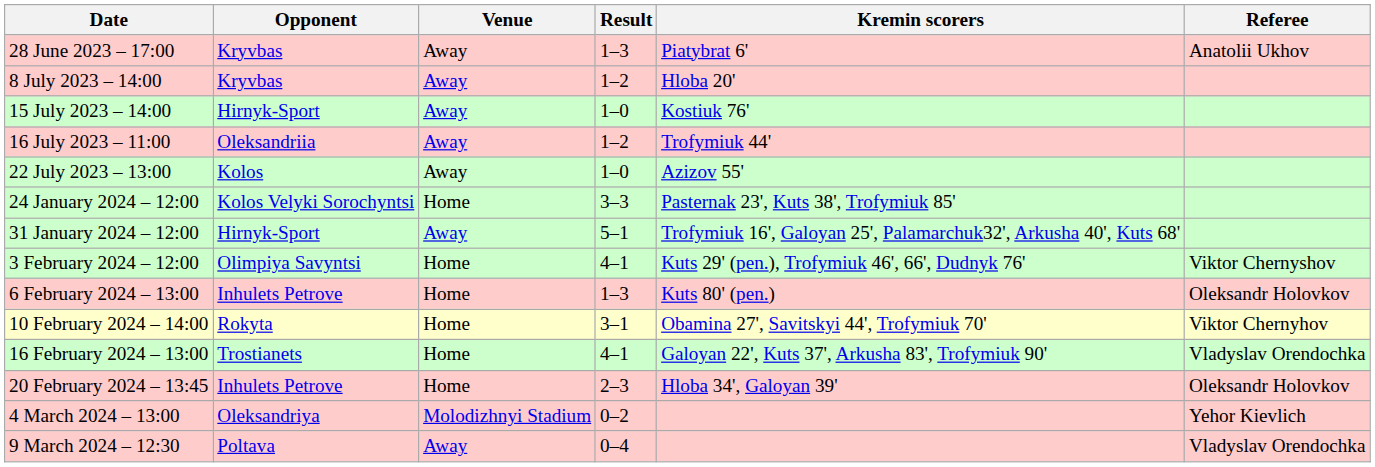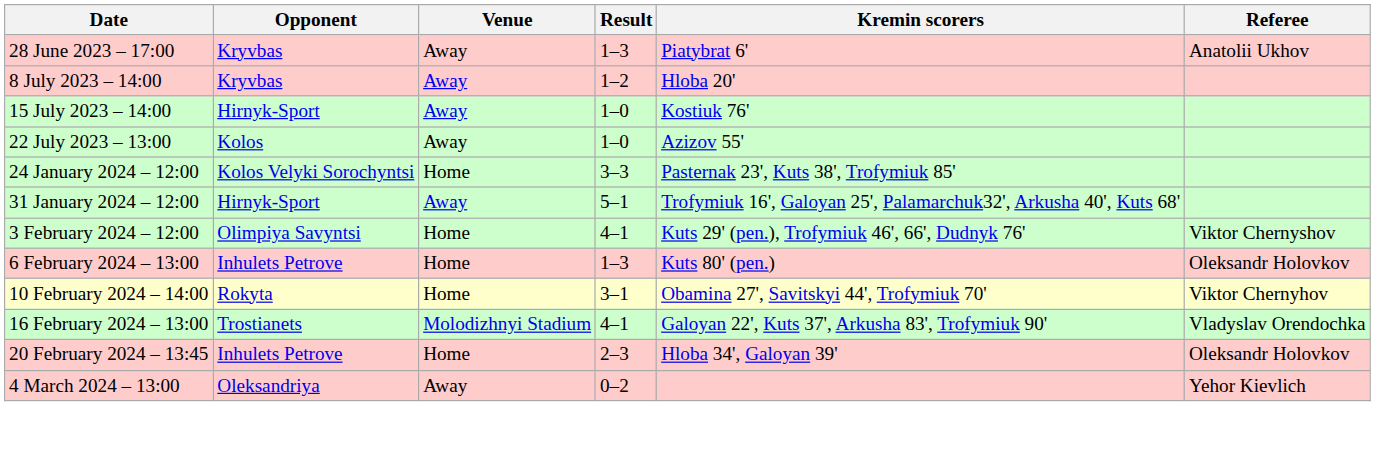- row: 16 July 2023 – 11:00 | Oleksandriia | Away | 1–2 | Trofymiuk 44'
16 February 2024 – 13:00 | Venue: Home -> Molodizhnyi Stadium
4 March 2024 – 13:00 | Venue: Molodizhnyi Stadium -> Away
- row: 9 March 2024 – 12:30 | Poltava | Away | 0–4 | Vladyslav Orendochka
